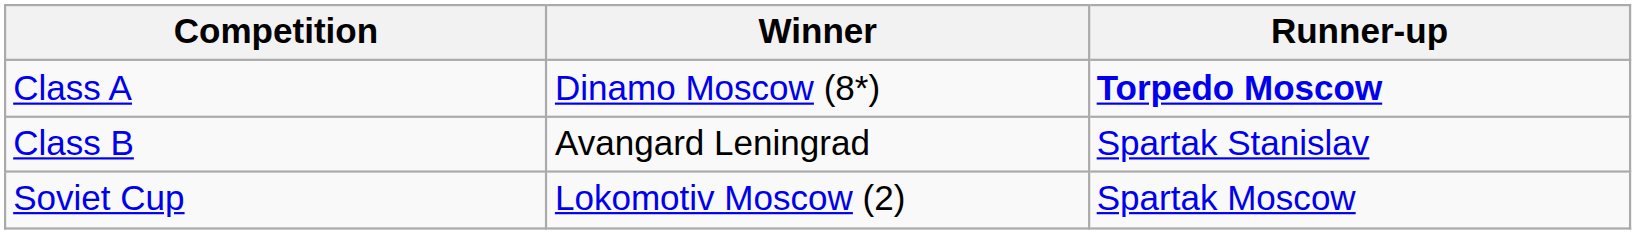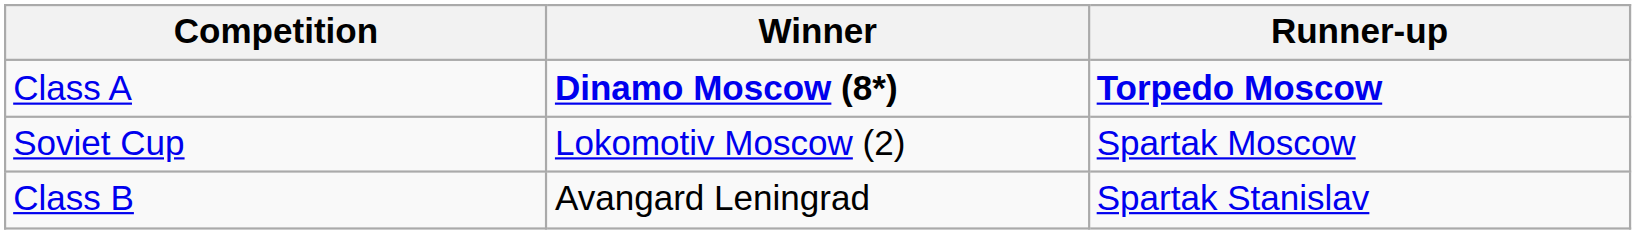Class A | Winner: normal -> bold
rows swapped: Class B <-> Soviet Cup
